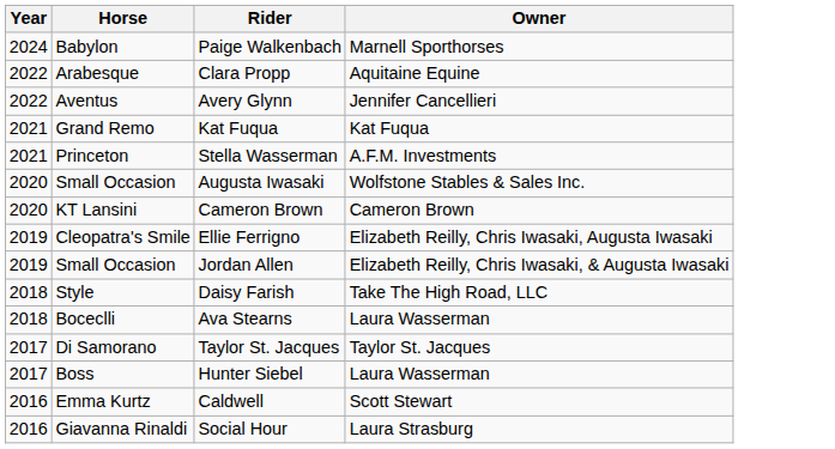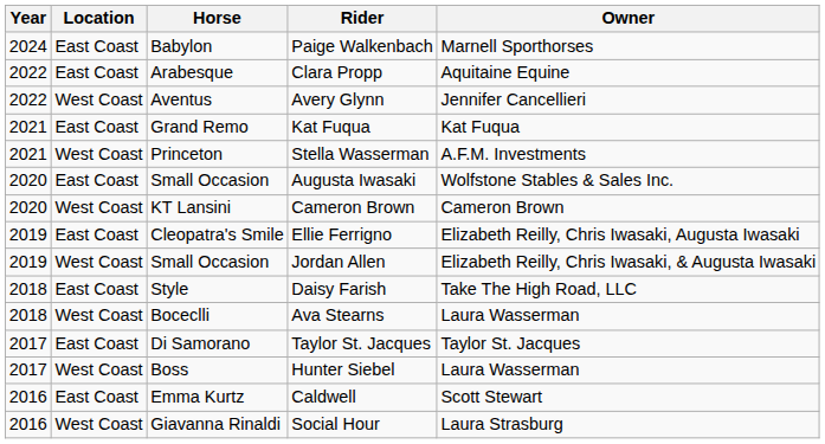+ column: Location | East Coast | East Coast | West Coast | East Coast | West Coast | East Coast | West Coast | East Coast | West Coast | East Coast | West Coast | East Coast | West Coast | East Coast | West Coast
